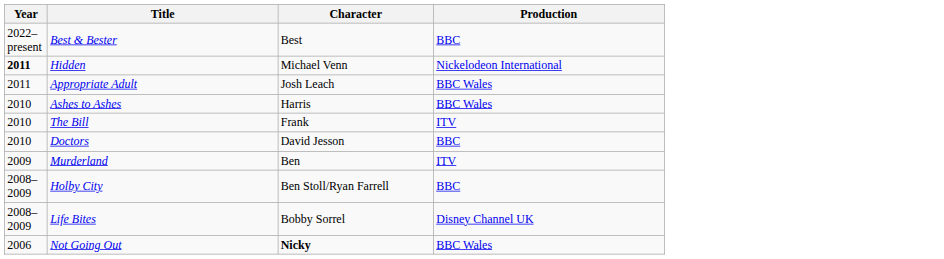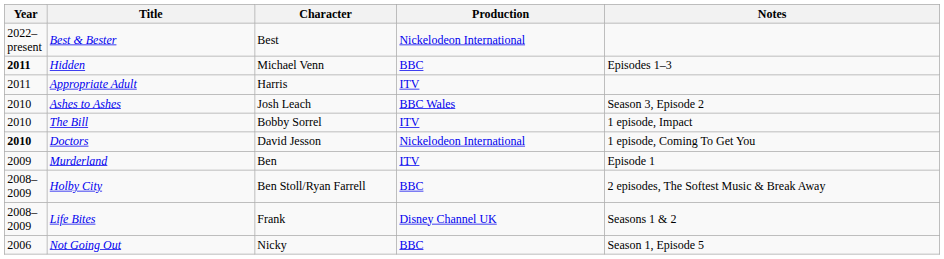+ column: Notes | Episodes 1–3 | Season 3, Episode 2 | 1 episode, Impact | 1 episode, Coming To Get You | Episode 1 | 2 episodes, The Softest Music & Break Away | Seasons 1 & 2 | Season 1, Episode 5
Best & Bester | Production: BBC -> Nickelodeon International
Hidden | Production: Nickelodeon International -> BBC
Appropriate Adult | Character: Josh Leach -> Harris
Appropriate Adult | Production: BBC Wales -> ITV
Ashes to Ashes | Character: Harris -> Josh Leach
The Bill | Character: Frank -> Bobby Sorrel
Doctors | Year: normal -> bold
Doctors | Production: BBC -> Nickelodeon International
Life Bites | Character: Bobby Sorrel -> Frank
Not Going Out | Character: bold -> normal
Not Going Out | Production: BBC Wales -> BBC
